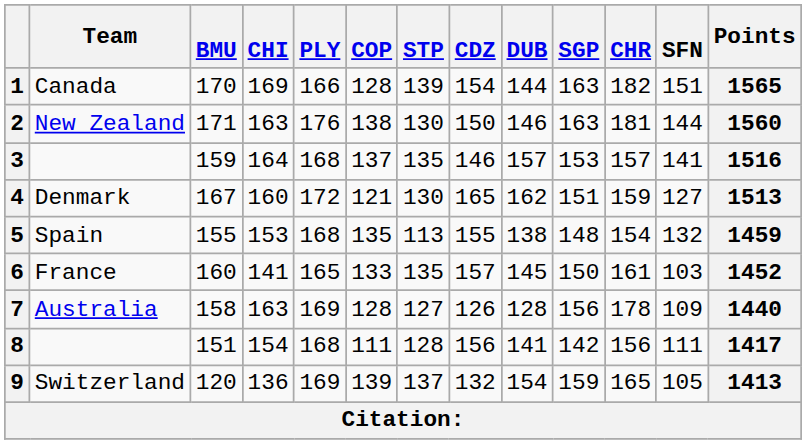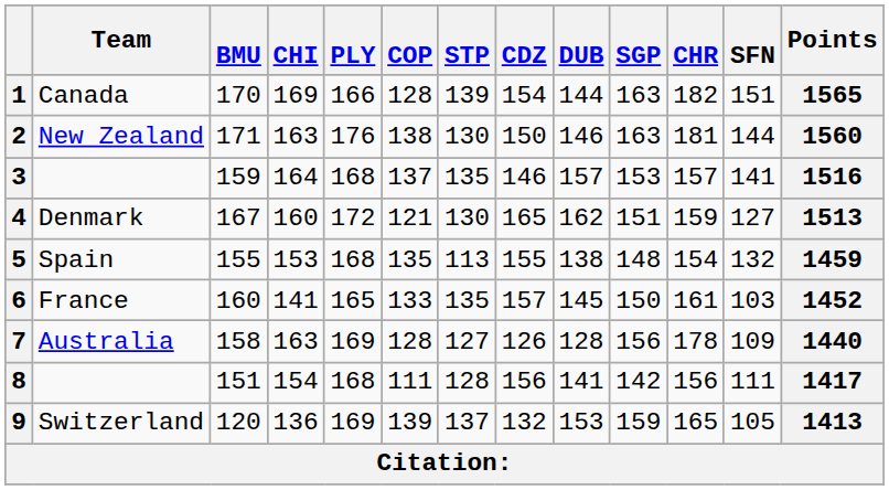9 | DUB: 154 -> 153
